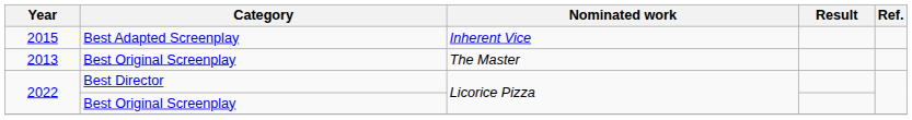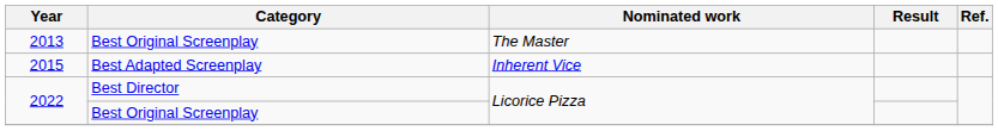rows swapped: 2013 <-> 2015
